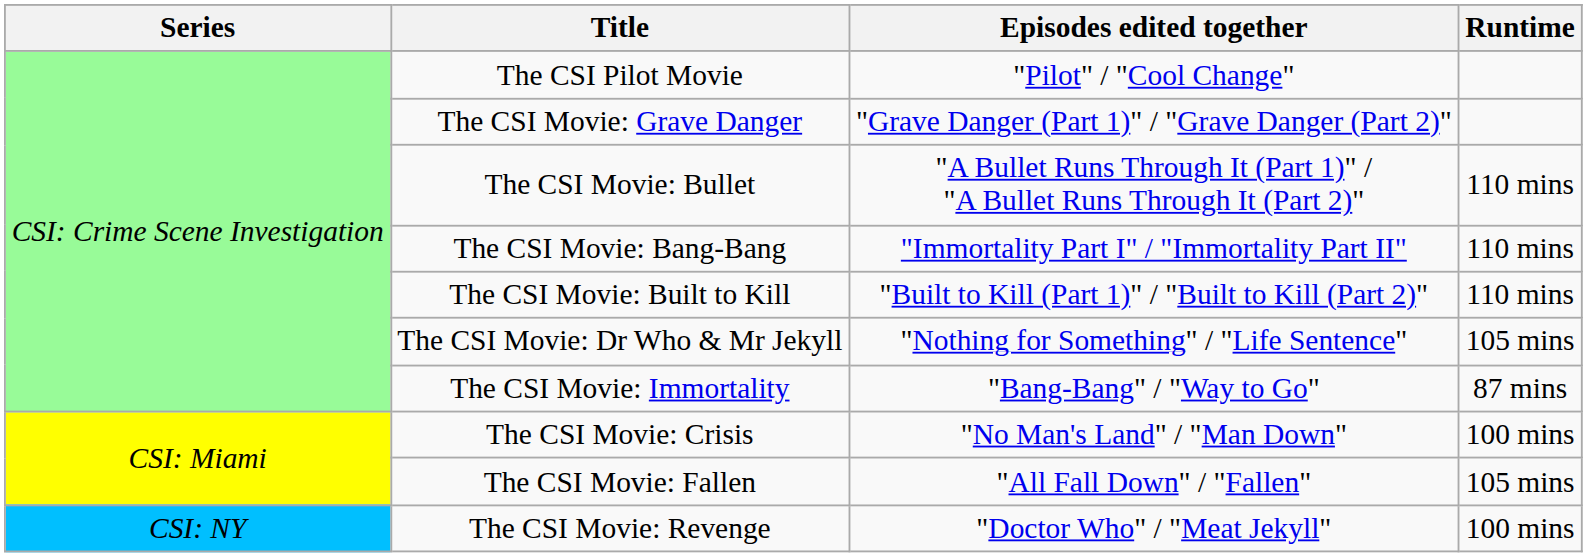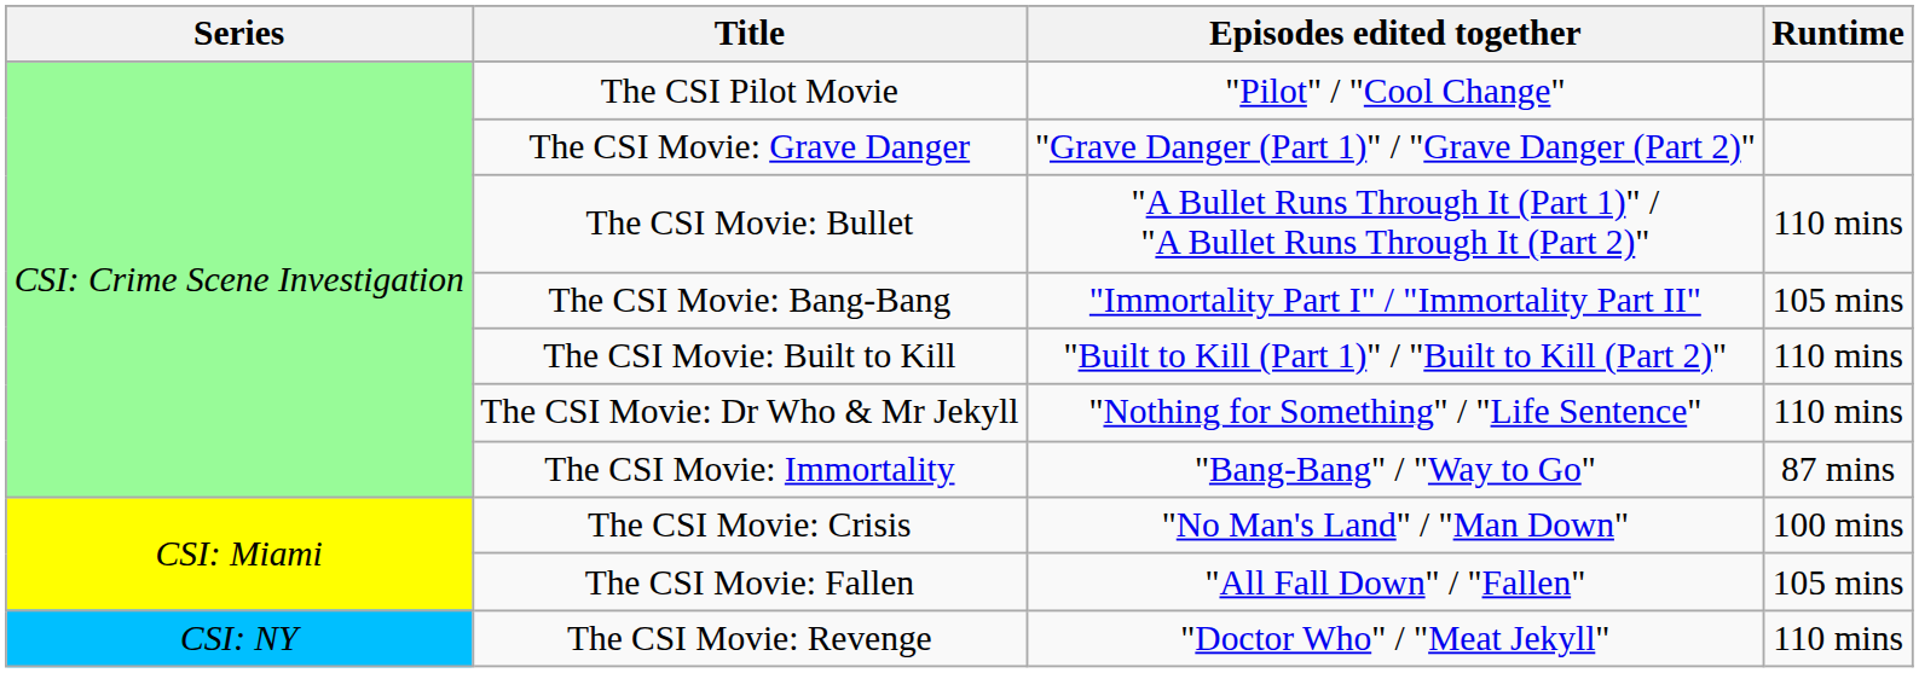The CSI Movie: Bang-Bang | Runtime: 110 mins -> 105 mins
The CSI Movie: Dr Who & Mr Jekyll | Runtime: 105 mins -> 110 mins
The CSI Movie: Revenge | Runtime: 100 mins -> 110 mins
